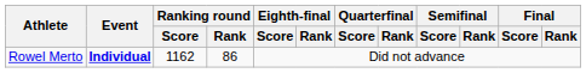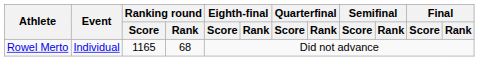Rowel Merto | Event: bold -> normal
Rowel Merto | Ranking round / Score: 1162 -> 1165
Rowel Merto | Ranking round / Rank: 86 -> 68
